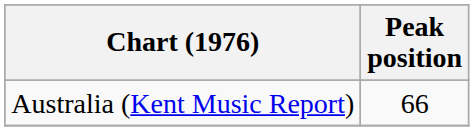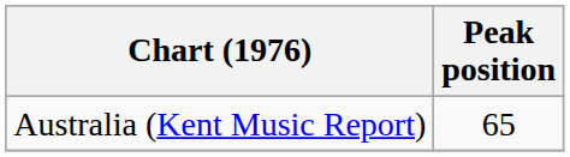Australia (Kent Music Report) | Peak position: 66 -> 65
